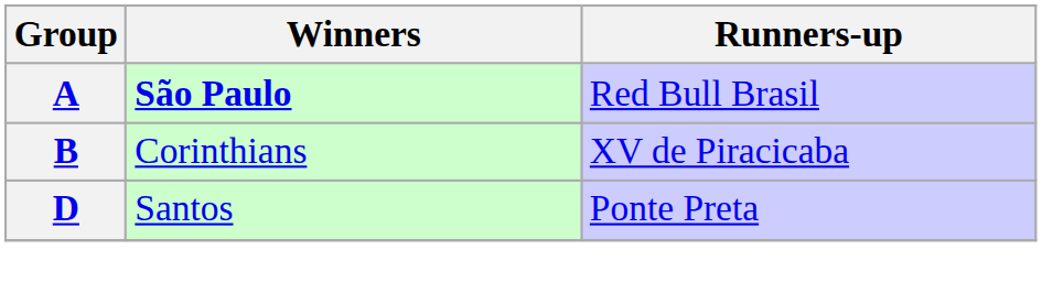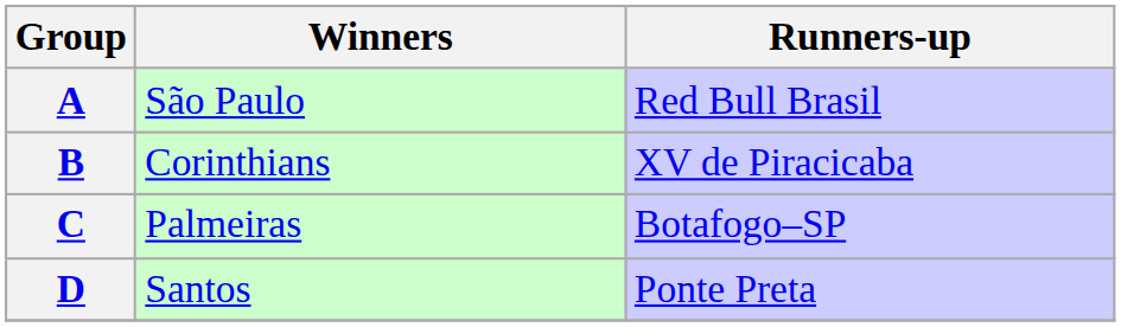A | Winners: bold -> normal
+ row: C | Palmeiras | Botafogo–SP
